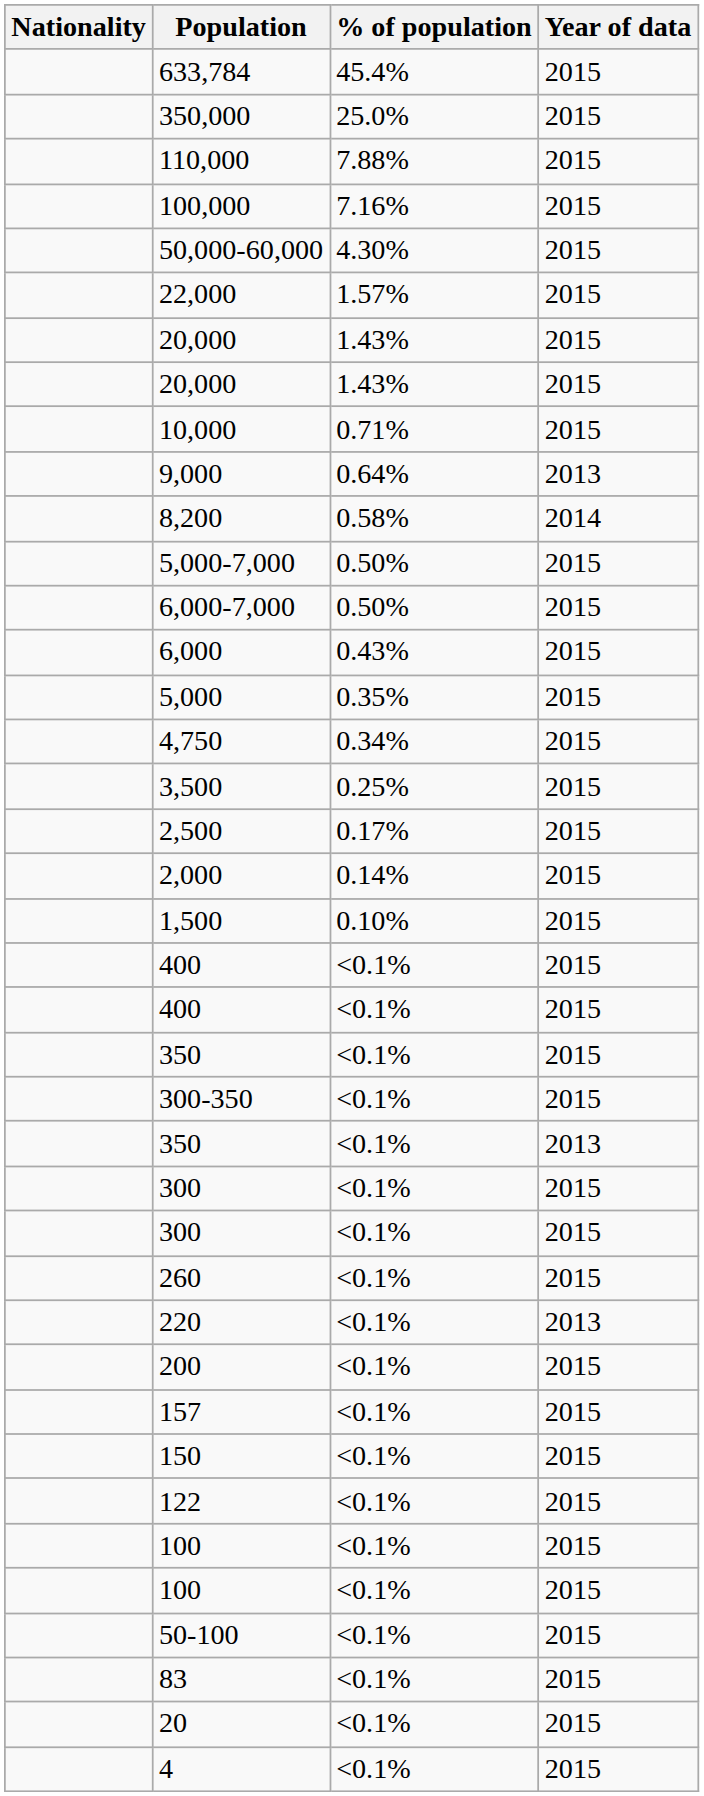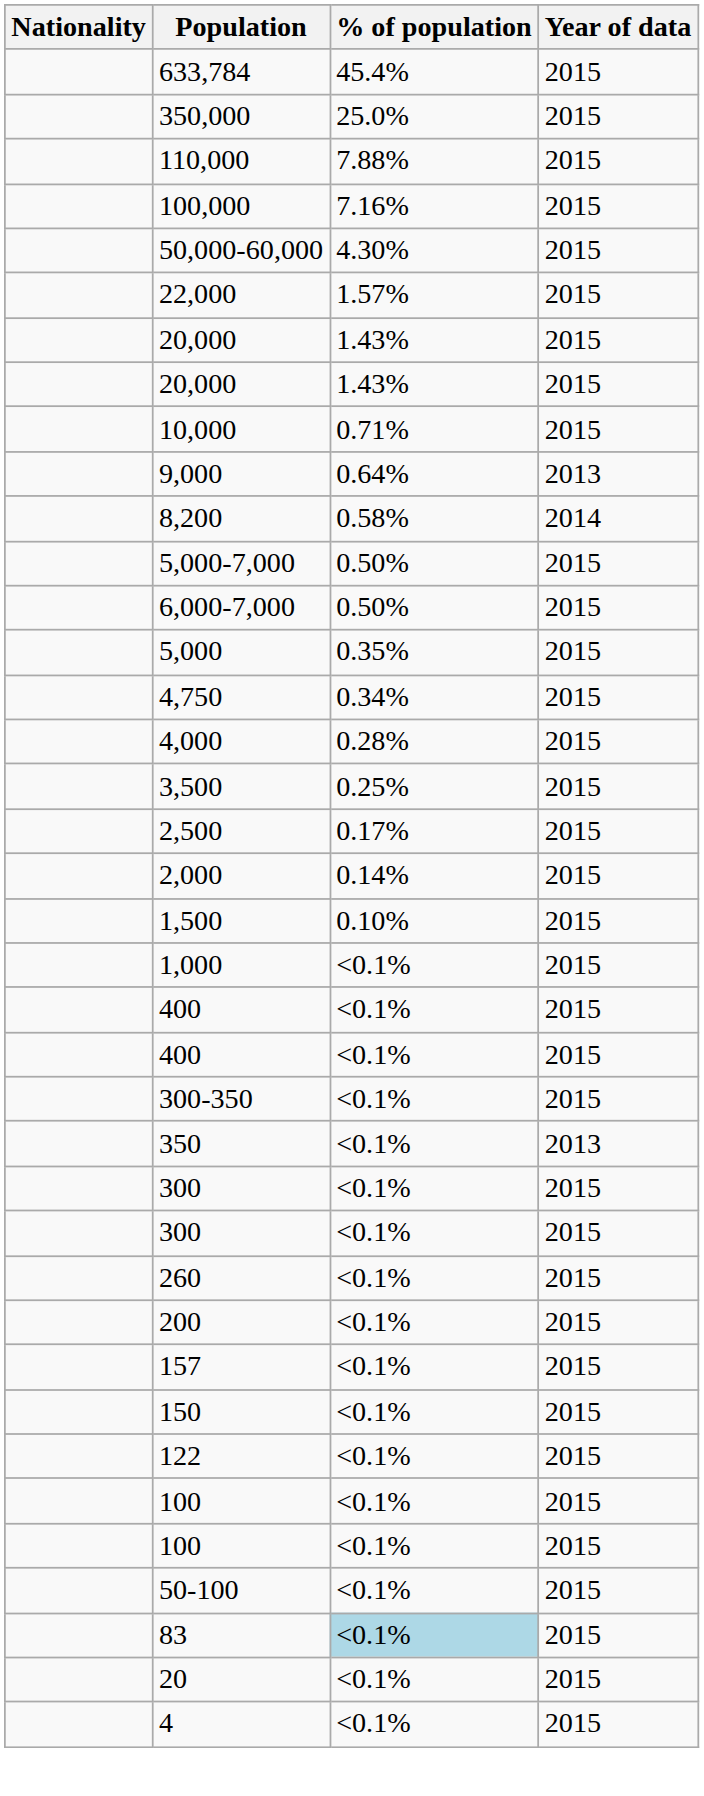- row: 6,000 | 0.43% | 2015
+ row: 4,000 | 0.28% | 2015
+ row: 1,000 | <0.1% | 2015
- row: 350 | <0.1% | 2015
- row: 220 | <0.1% | 2013
83 | % of population: no background -> lightblue background
